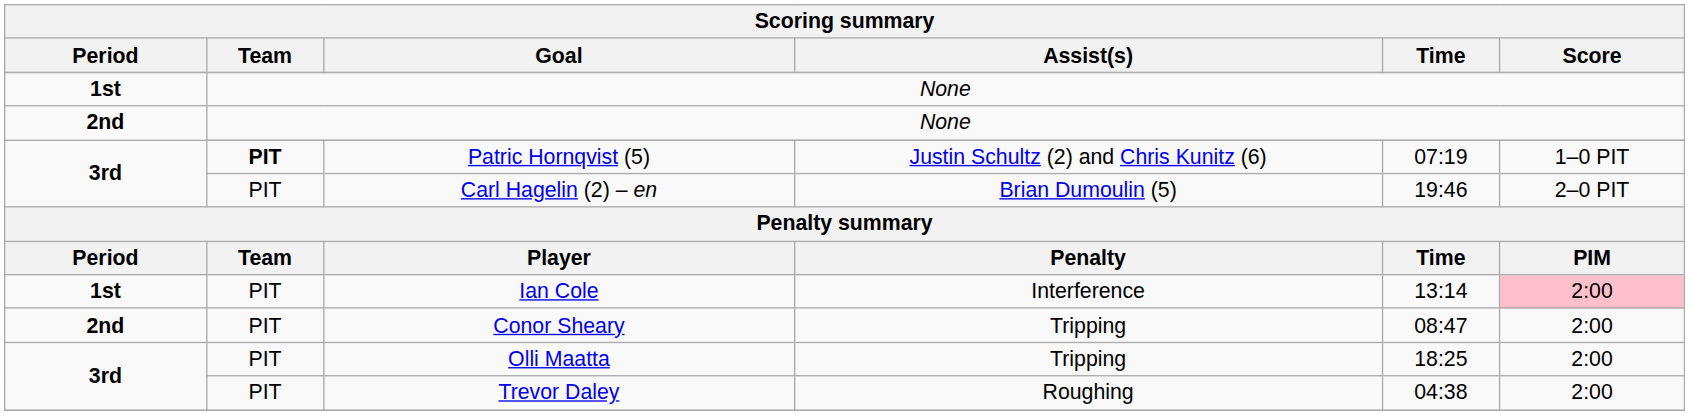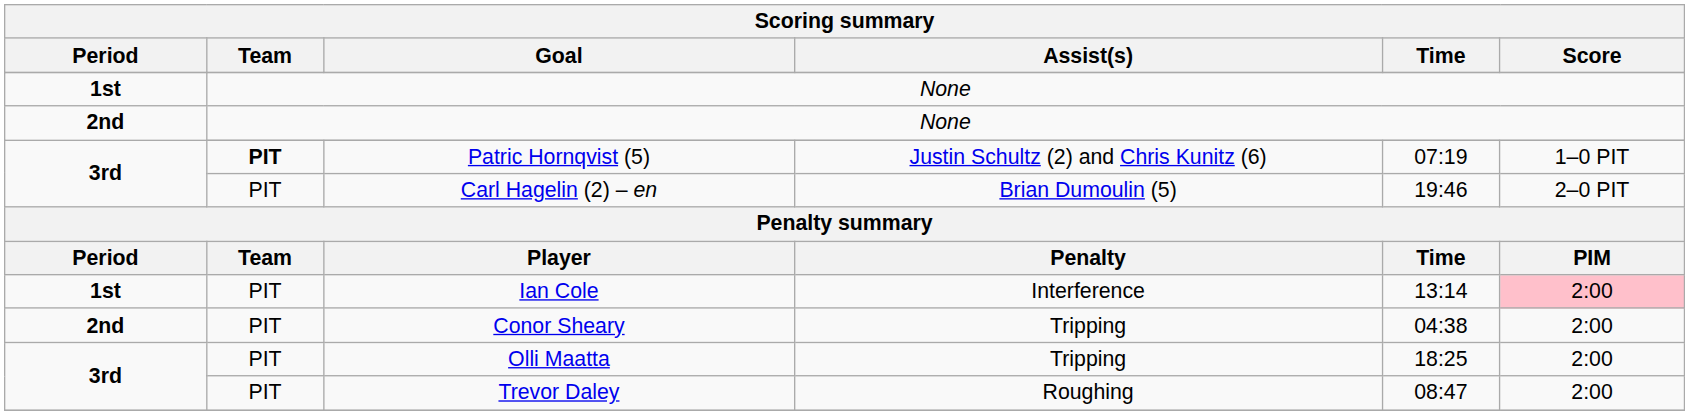Conor Sheary | Time: 08:47 -> 04:38
Trevor Daley | Time: 04:38 -> 08:47
